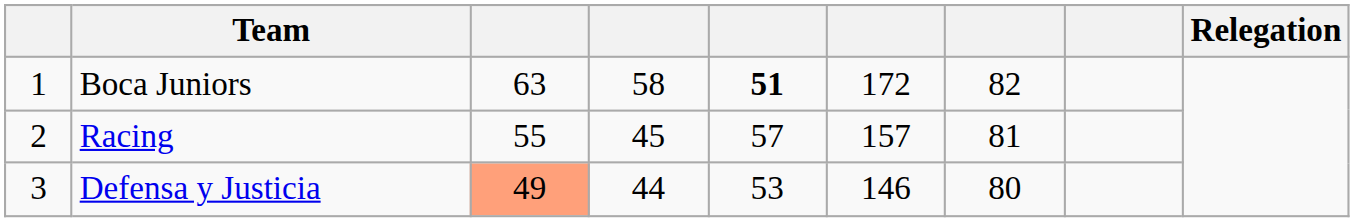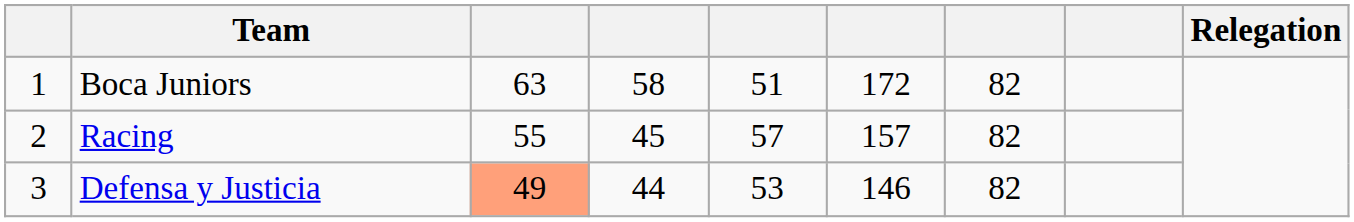Boca Juniors | column 5: bold -> normal
Racing | column 7: 81 -> 82
Defensa y Justicia | column 7: 80 -> 82
